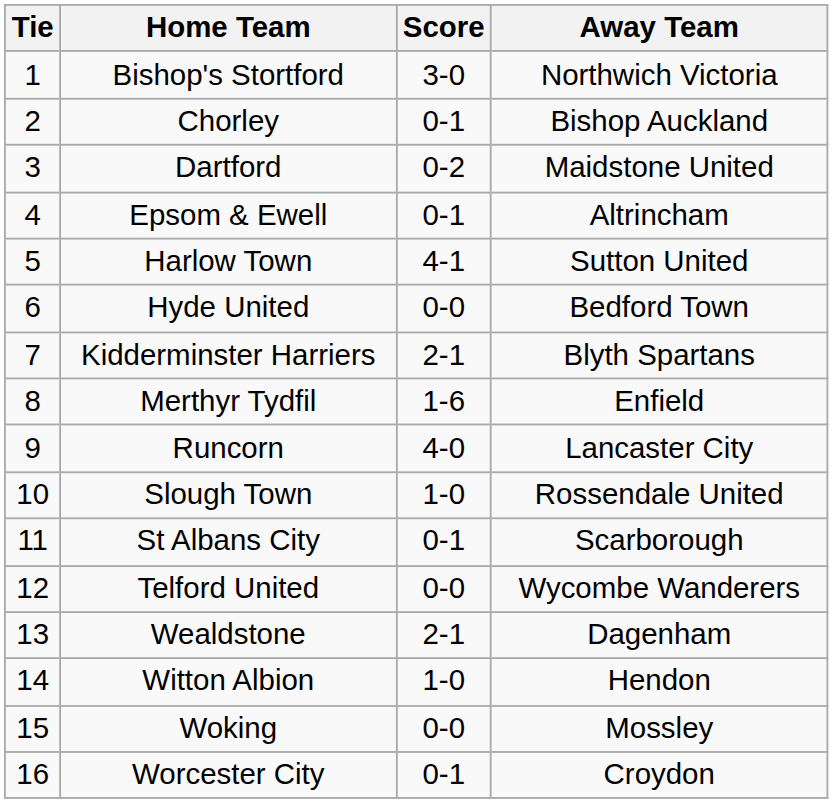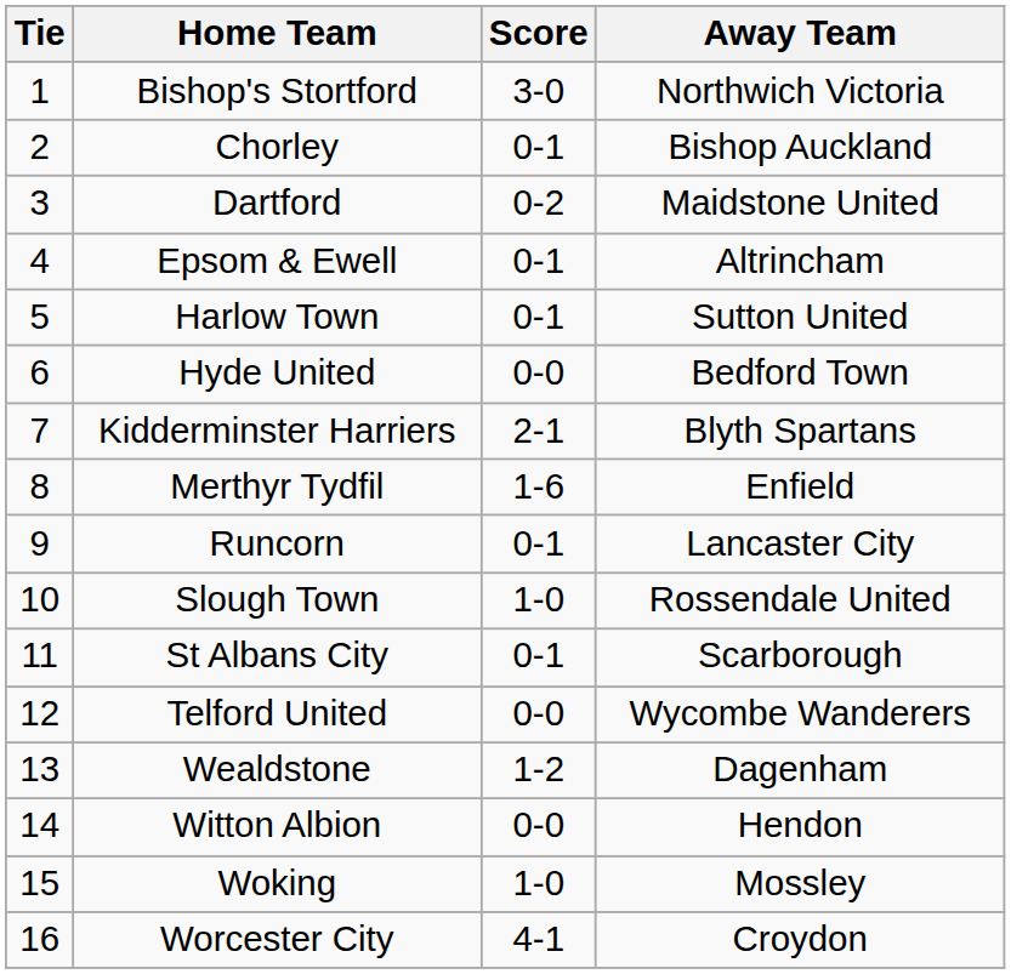Harlow Town | Score: 4-1 -> 0-1
Runcorn | Score: 4-0 -> 0-1
Wealdstone | Score: 2-1 -> 1-2
Witton Albion | Score: 1-0 -> 0-0
Woking | Score: 0-0 -> 1-0
Worcester City | Score: 0-1 -> 4-1
